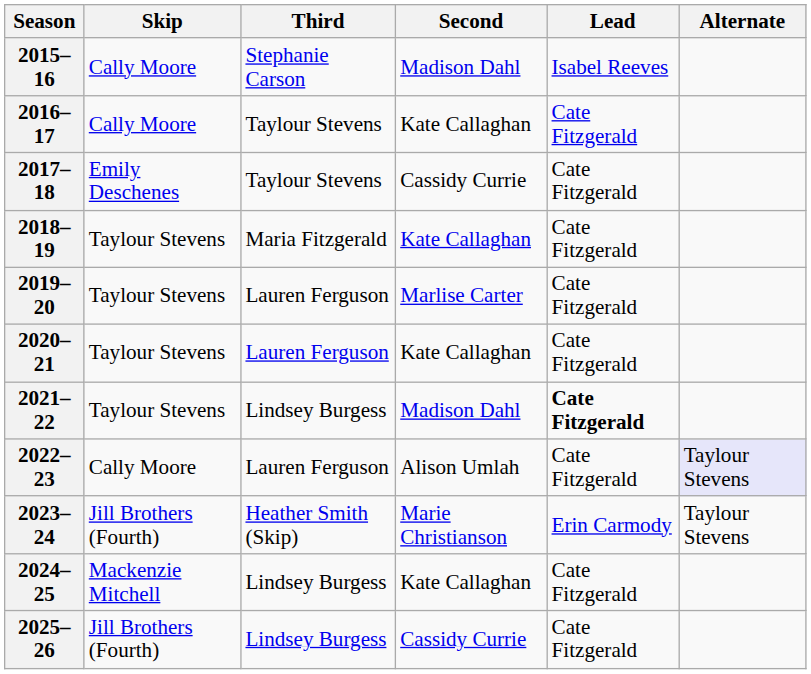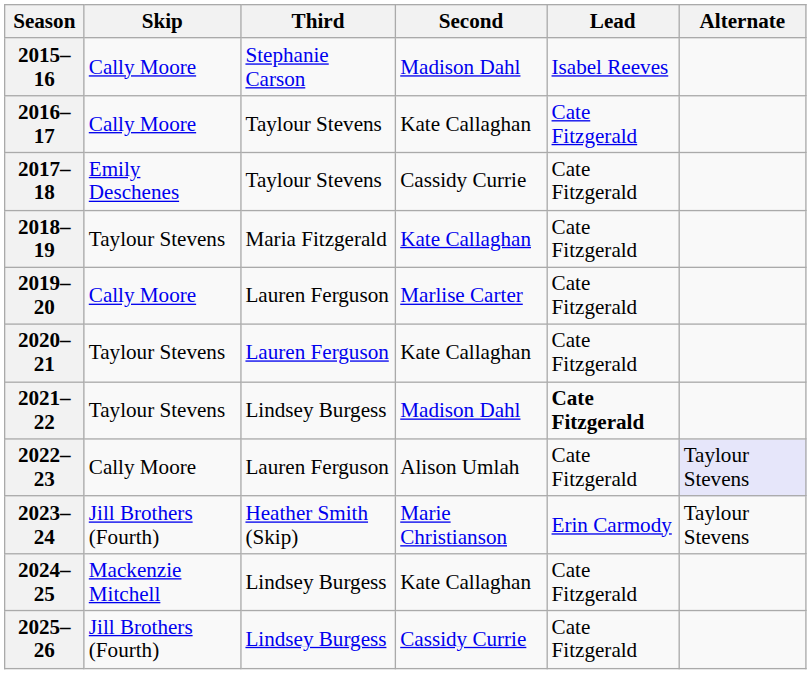2019–20 | Skip: Taylour Stevens -> Cally Moore
